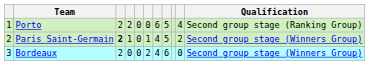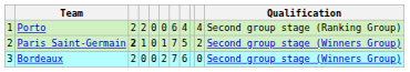Porto | column 8: 5 -> 4
Paris Saint-Germain | column 7: 4 -> 7
Bordeaux | column 7: 4 -> 7
